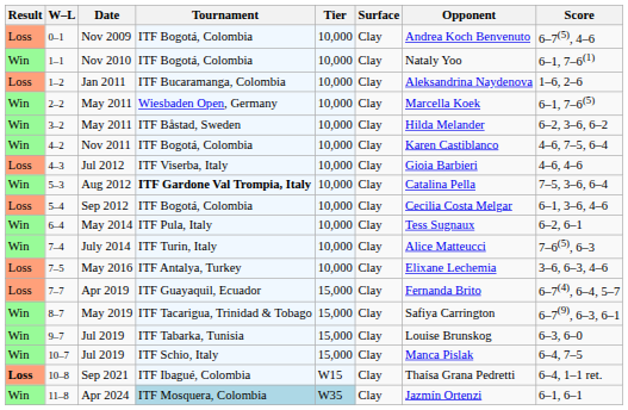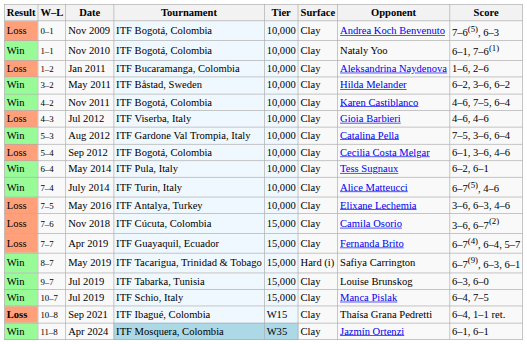0–1 | Score: 6–7(5), 4–6 -> 7–6(5), 6–3
- row: Win | 2–2 | May 2011 | Wiesbaden Open, Germany | 10,000 | Clay | Marcella Koek | 6–1, 7–6(5)
5–3 | Tournament: bold -> normal
7–4 | Score: 7–6(5), 6–3 -> 6–7(5), 4–6
+ row: Loss | 7–6 | Nov 2018 | ITF Cúcuta, Colombia | 15,000 | Clay | Camila Osorio | 3–6, 6–7(2)
8–7 | Surface: Clay -> Hard (i)
